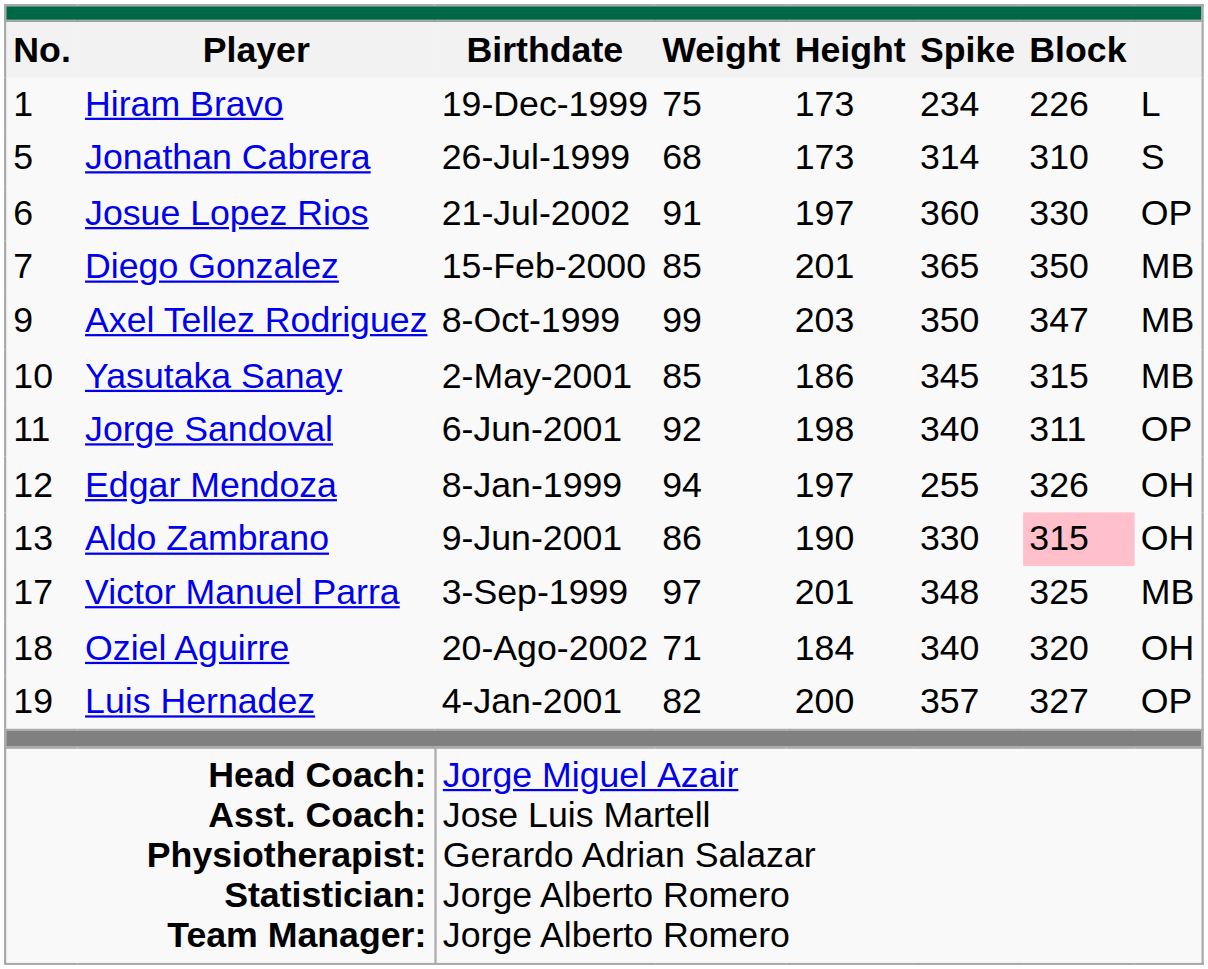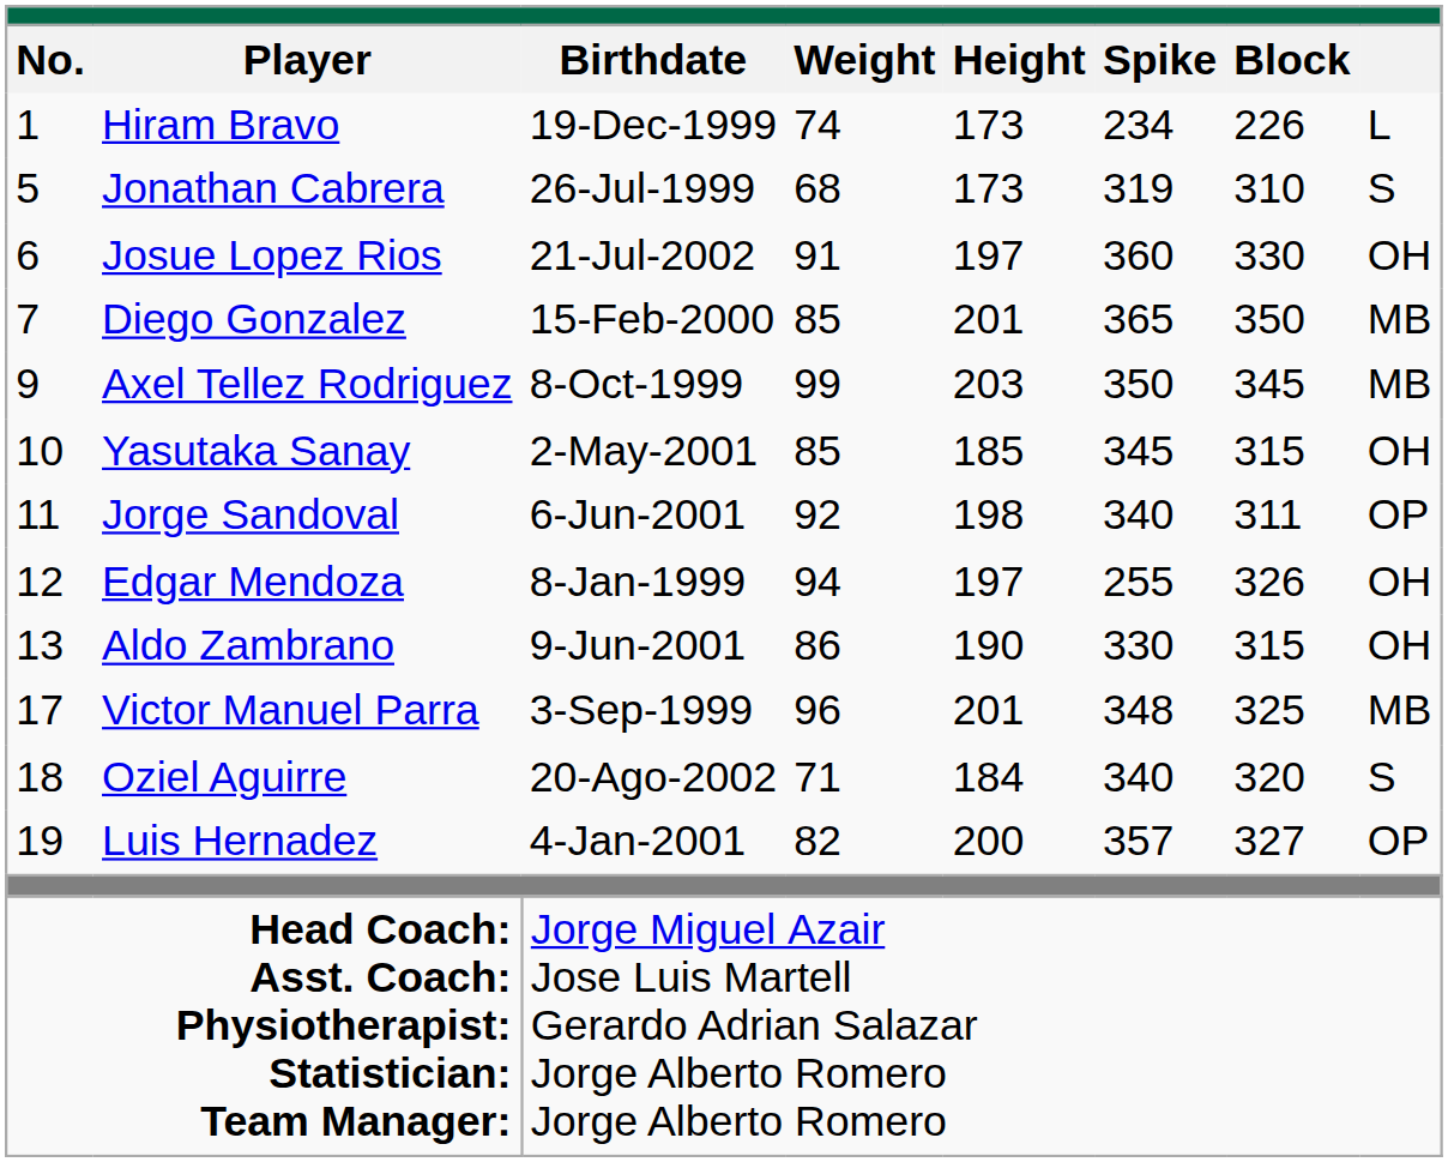Hiram Bravo | Weight: 75 -> 74
Jonathan Cabrera | Spike: 314 -> 319
Josue Lopez Rios | column 8: OP -> OH
Axel Tellez Rodriguez | Block: 347 -> 345
Yasutaka Sanay | Height: 186 -> 185
Yasutaka Sanay | column 8: MB -> OH
Aldo Zambrano | Block: pink background -> no background
Victor Manuel Parra | Weight: 97 -> 96
Oziel Aguirre | column 8: OH -> S
